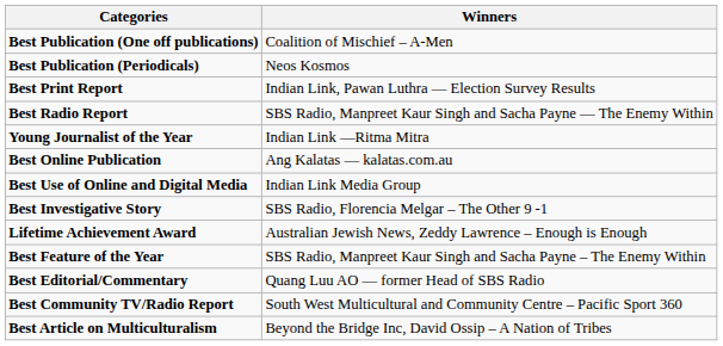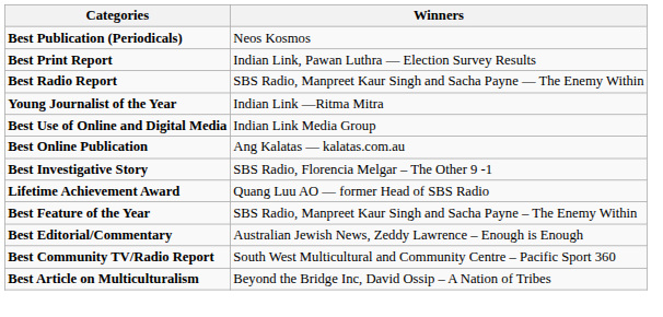- row: Best Publication (One off publications) | Coalition of Mischief – A-Men
rows swapped: Best Use of Online and Digital Media <-> Best Online Publication
Lifetime Achievement Award | Winners: Australian Jewish News, Zeddy Lawrence – Enough is Enough -> Quang Luu AO — former Head of SBS Radio
Best Editorial/Commentary | Winners: Quang Luu AO — former Head of SBS Radio -> Australian Jewish News, Zeddy Lawrence – Enough is Enough
